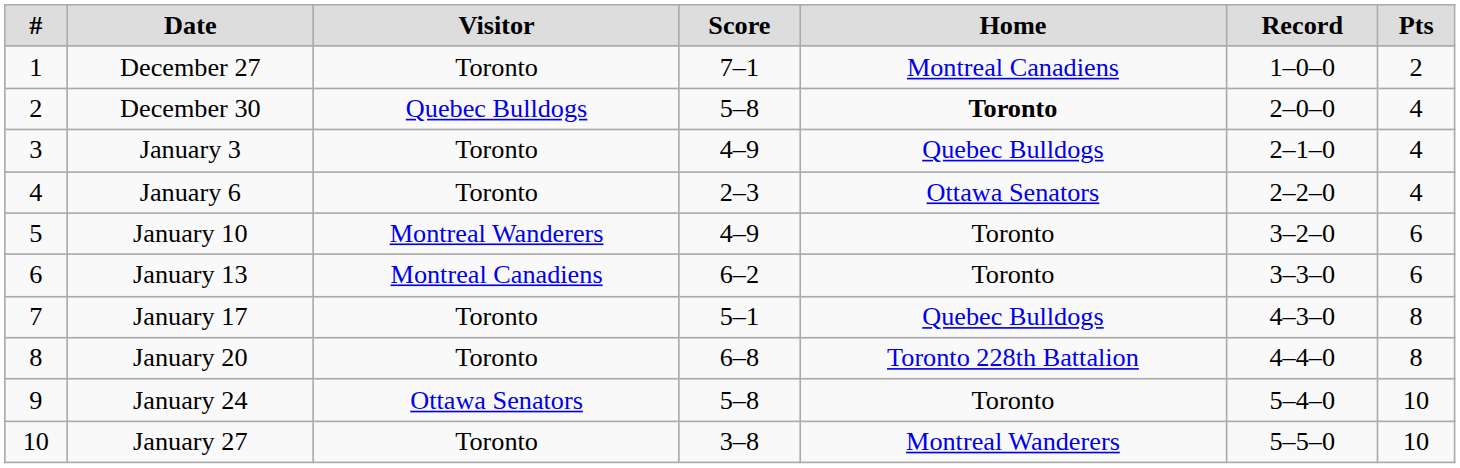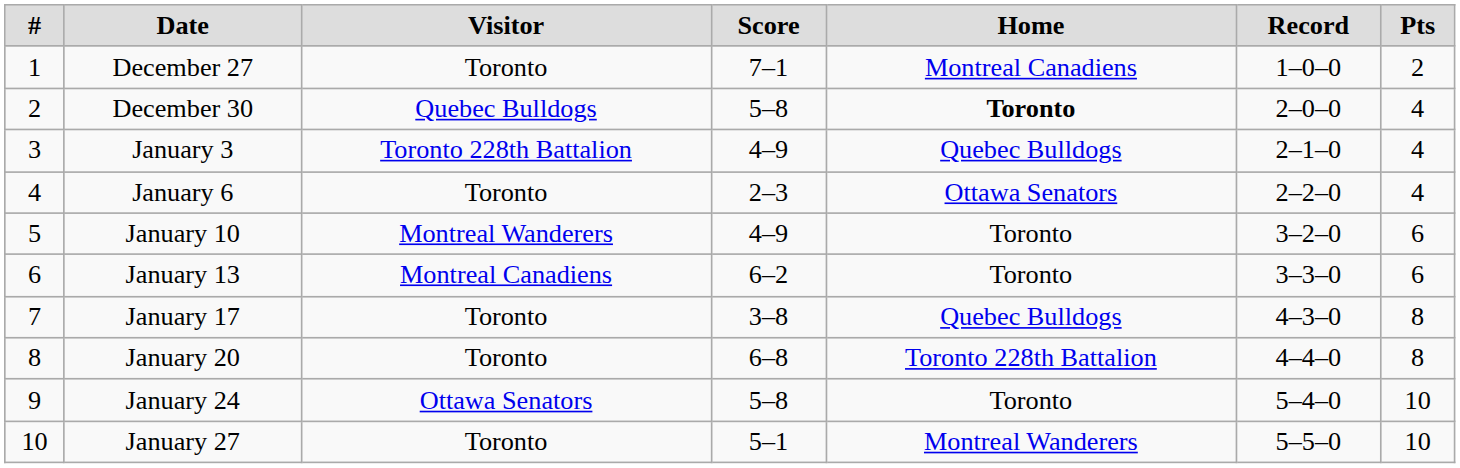January 3 | Visitor: Toronto -> Toronto 228th Battalion
January 17 | Score: 5–1 -> 3–8
January 27 | Score: 3–8 -> 5–1
